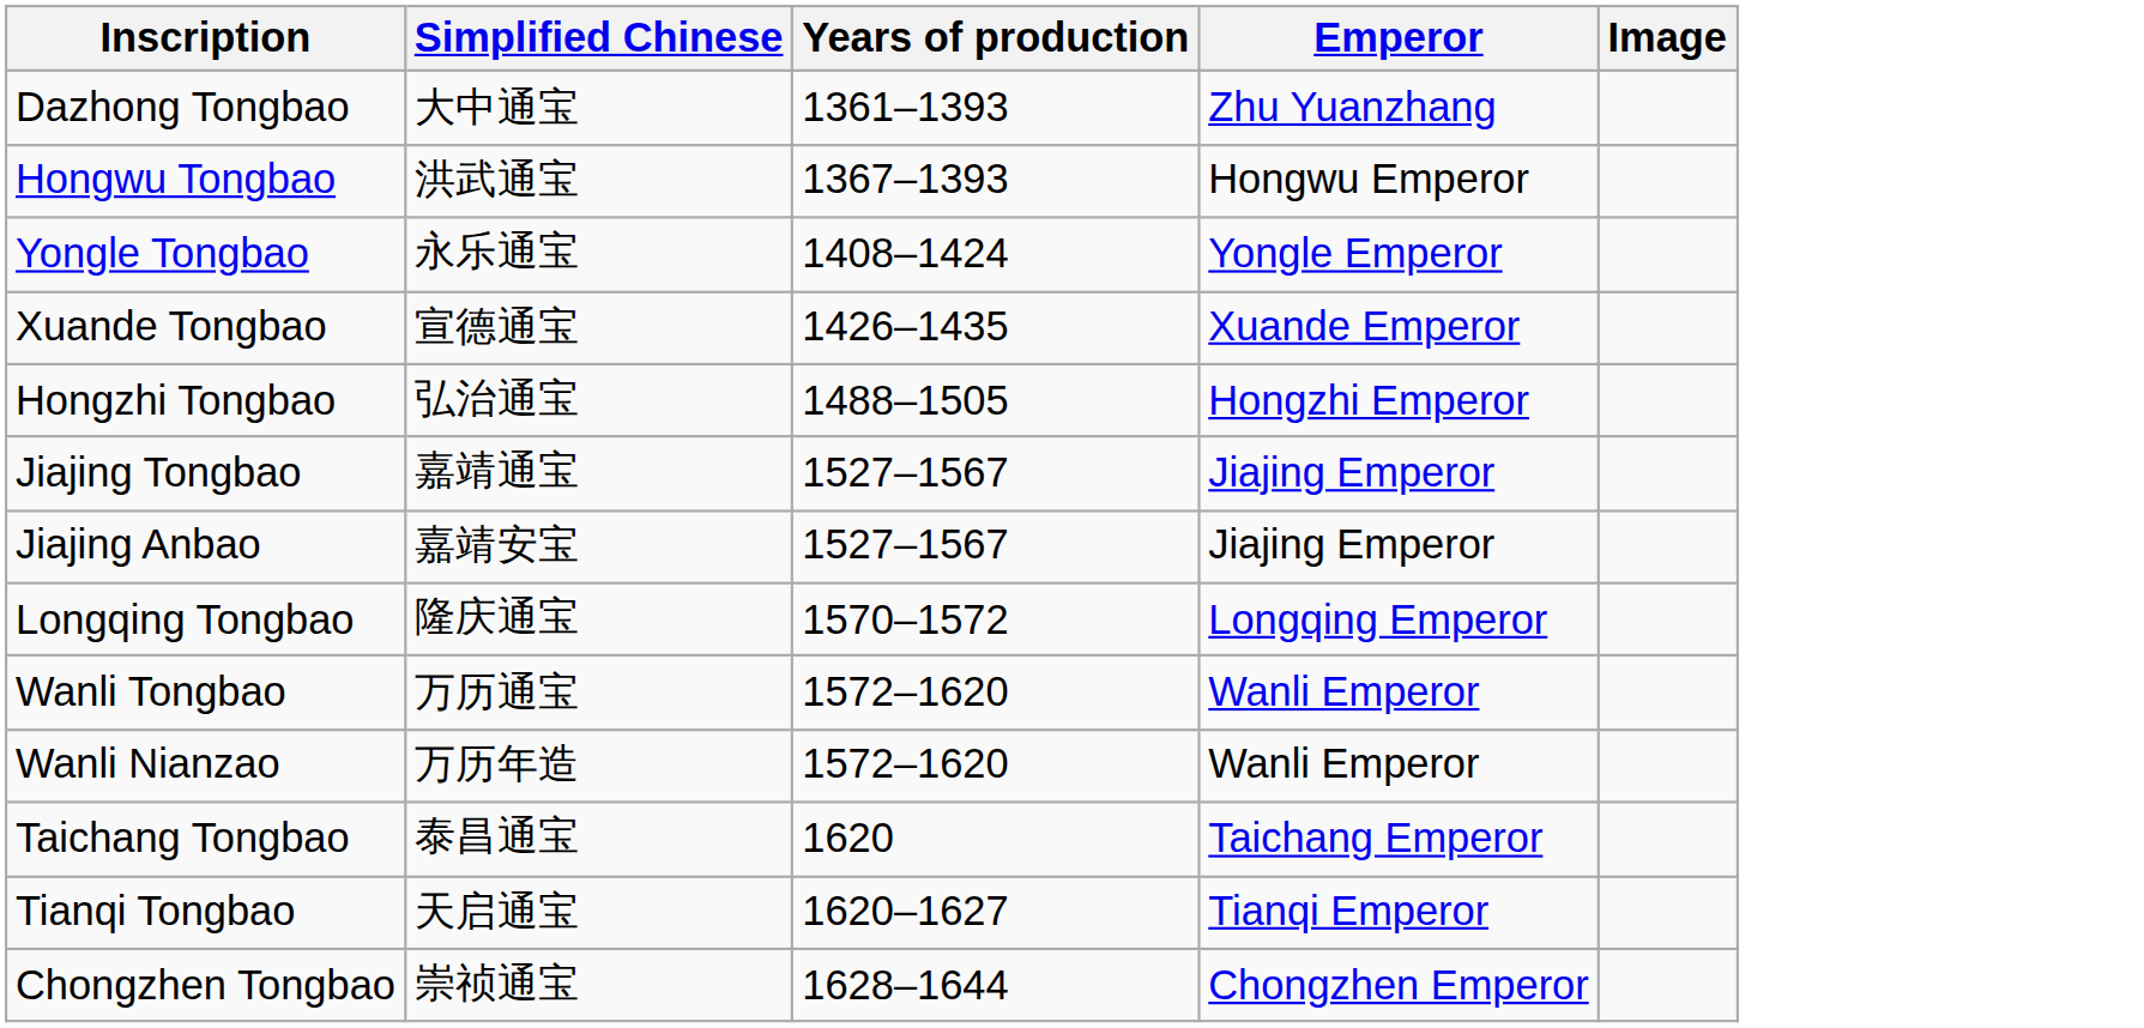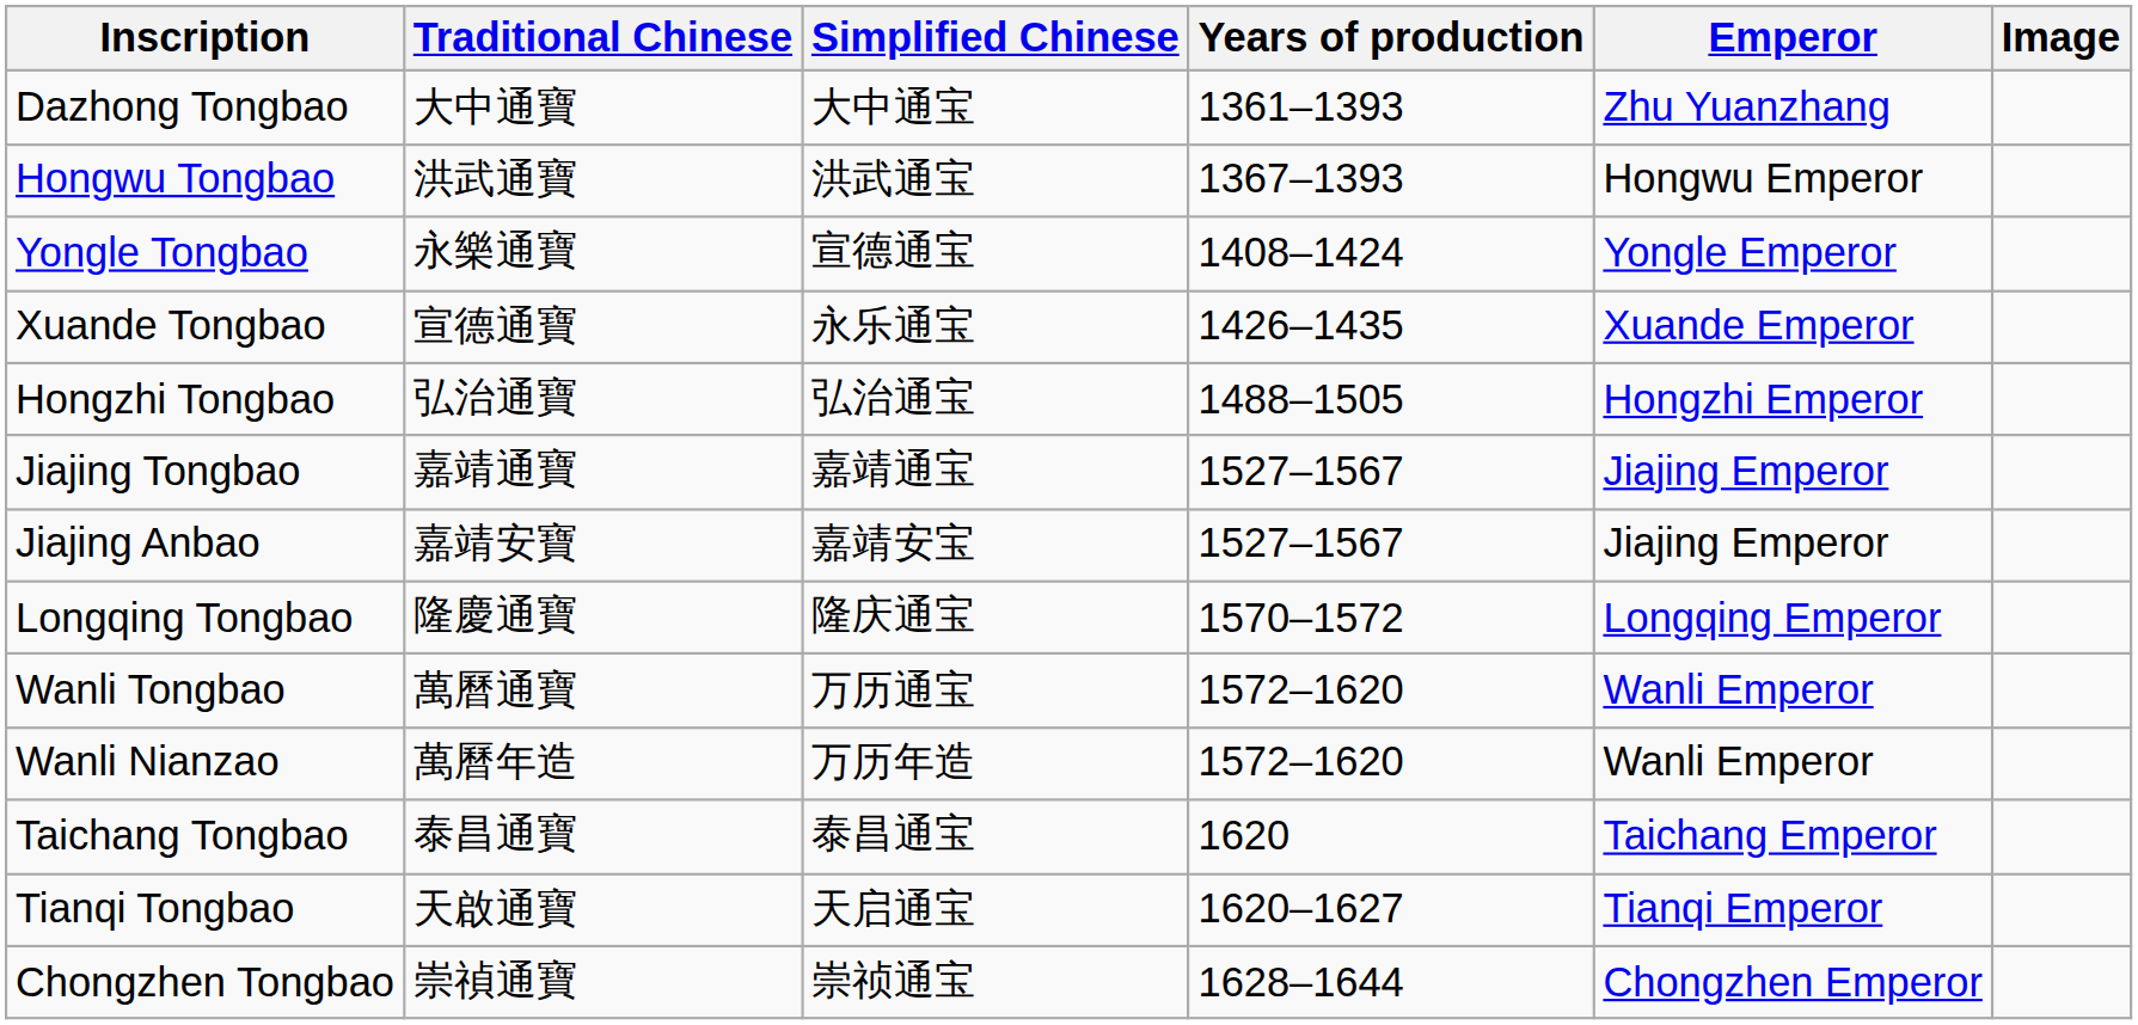+ column: Traditional Chinese | 大中通寶 | 洪武通寶 | 永樂通寶 | 宣德通寶 | 弘治通寶 | 嘉靖通寶 | 嘉靖安寶 | 隆慶通寶 | 萬曆通寶 | 萬曆年造 | 泰昌通寶 | 天啟通寶 | 崇禎通寶
Yongle Tongbao | Simplified Chinese: 永乐通宝 -> 宣德通宝
Xuande Tongbao | Simplified Chinese: 宣德通宝 -> 永乐通宝
